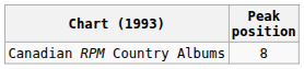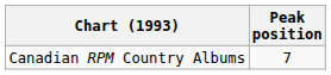Canadian RPM Country Albums | Peak position: 8 -> 7
